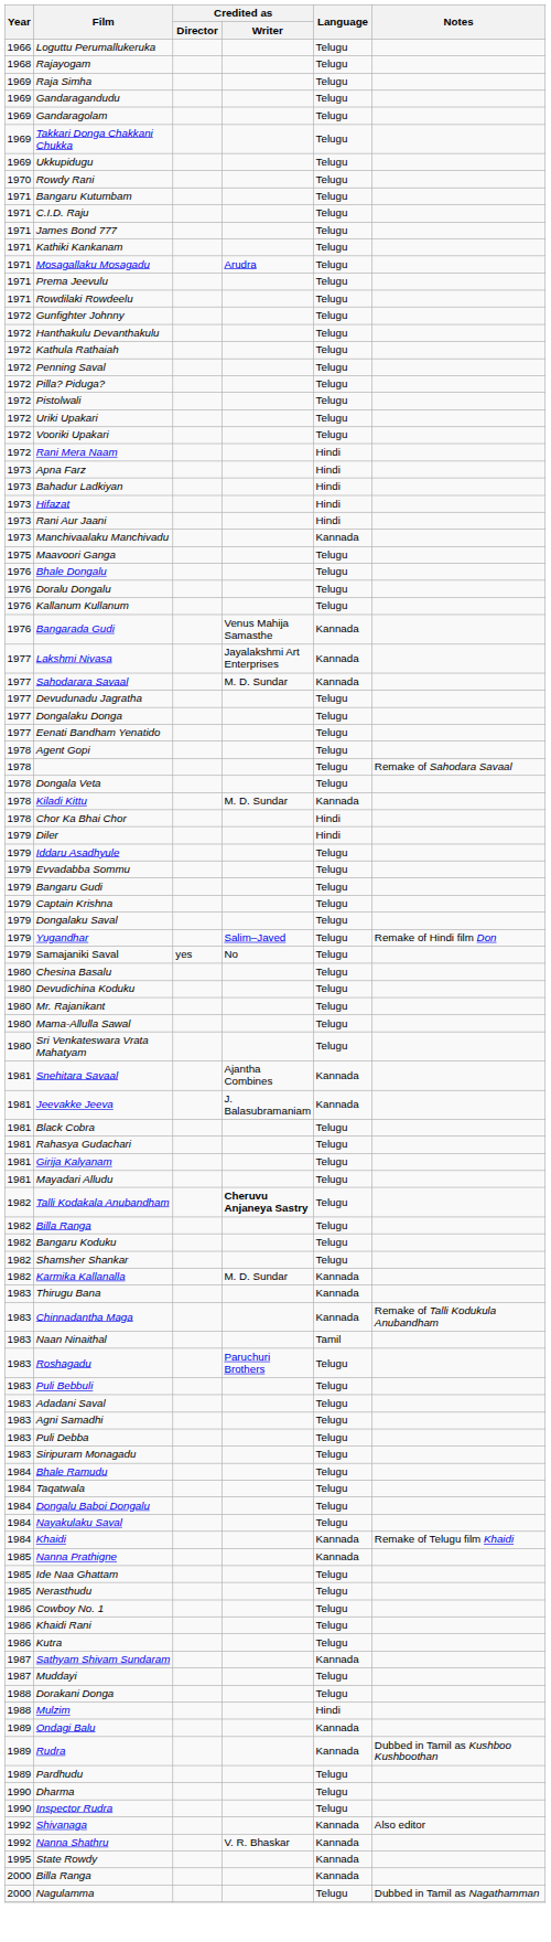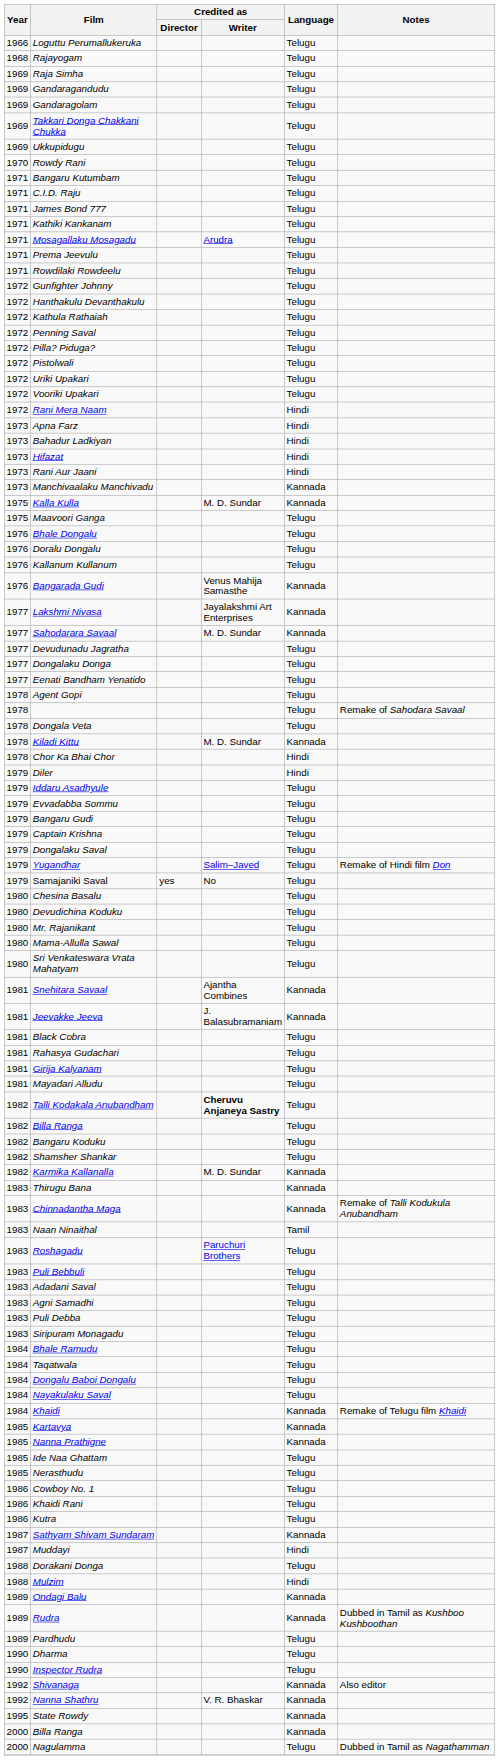+ row: 1975 | Kalla Kulla | M. D. Sundar | Kannada
+ row: 1985 | Kartavya | Kannada
Muddayi | Language: Telugu -> Hindi
